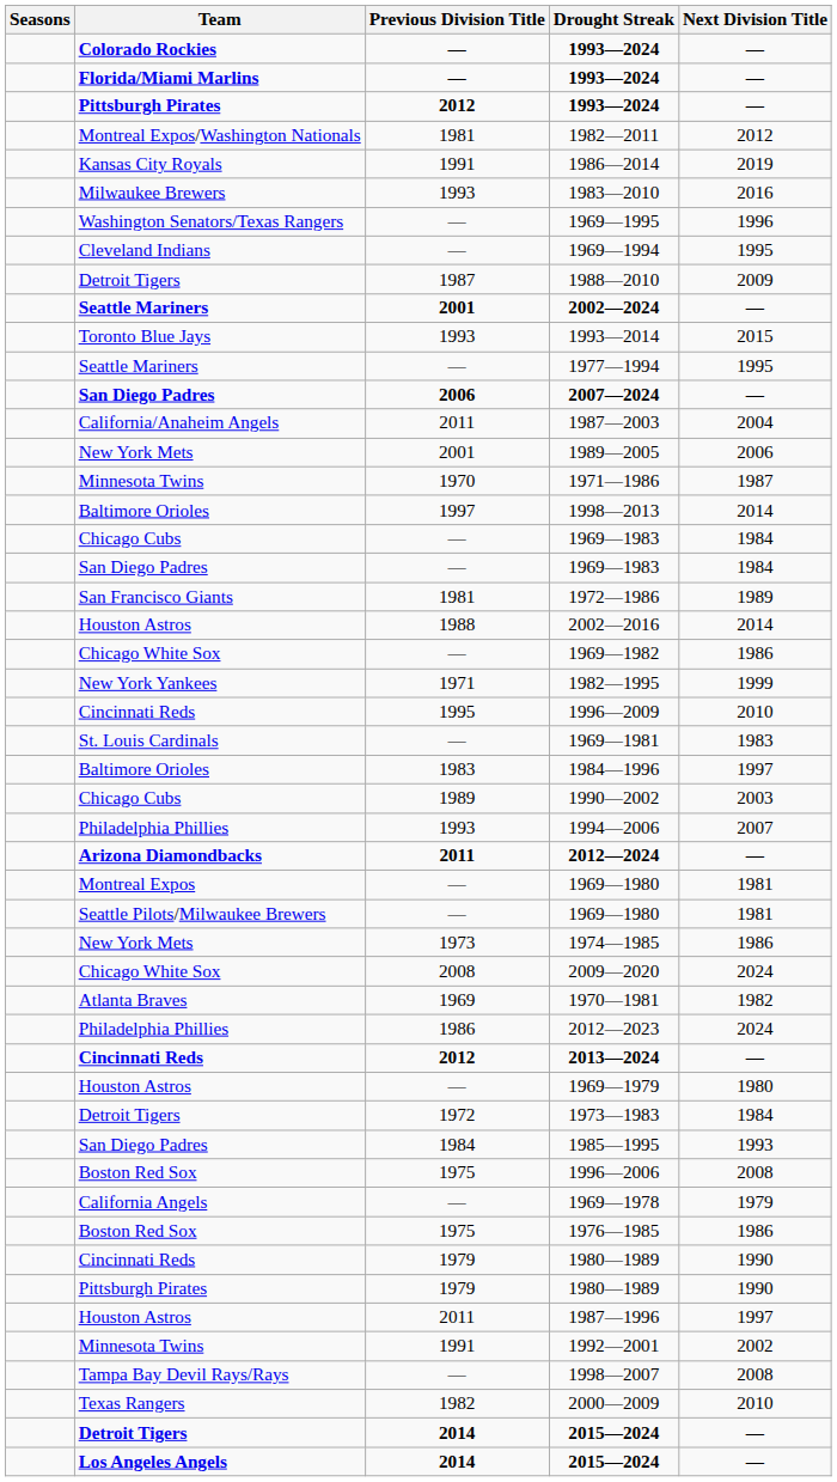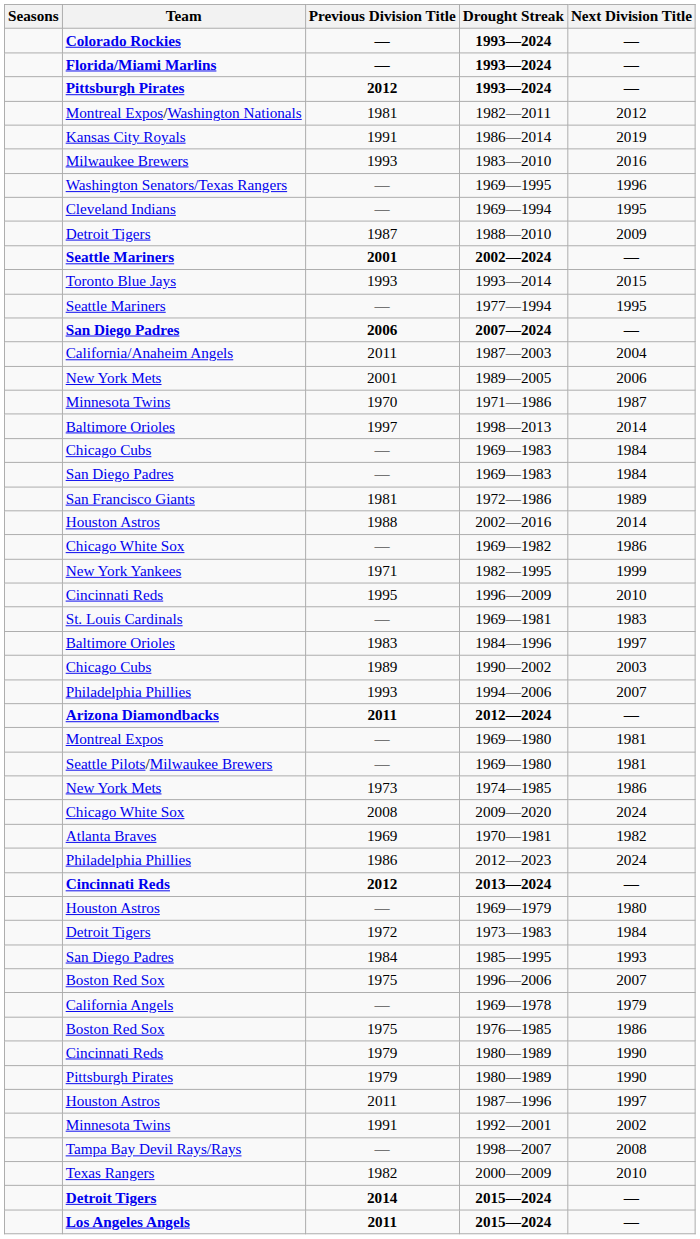1996—2006 | Next Division Title: 2008 -> 2007
Los Angeles Angels / 2015—2024 | Previous Division Title: 2014 -> 2011
